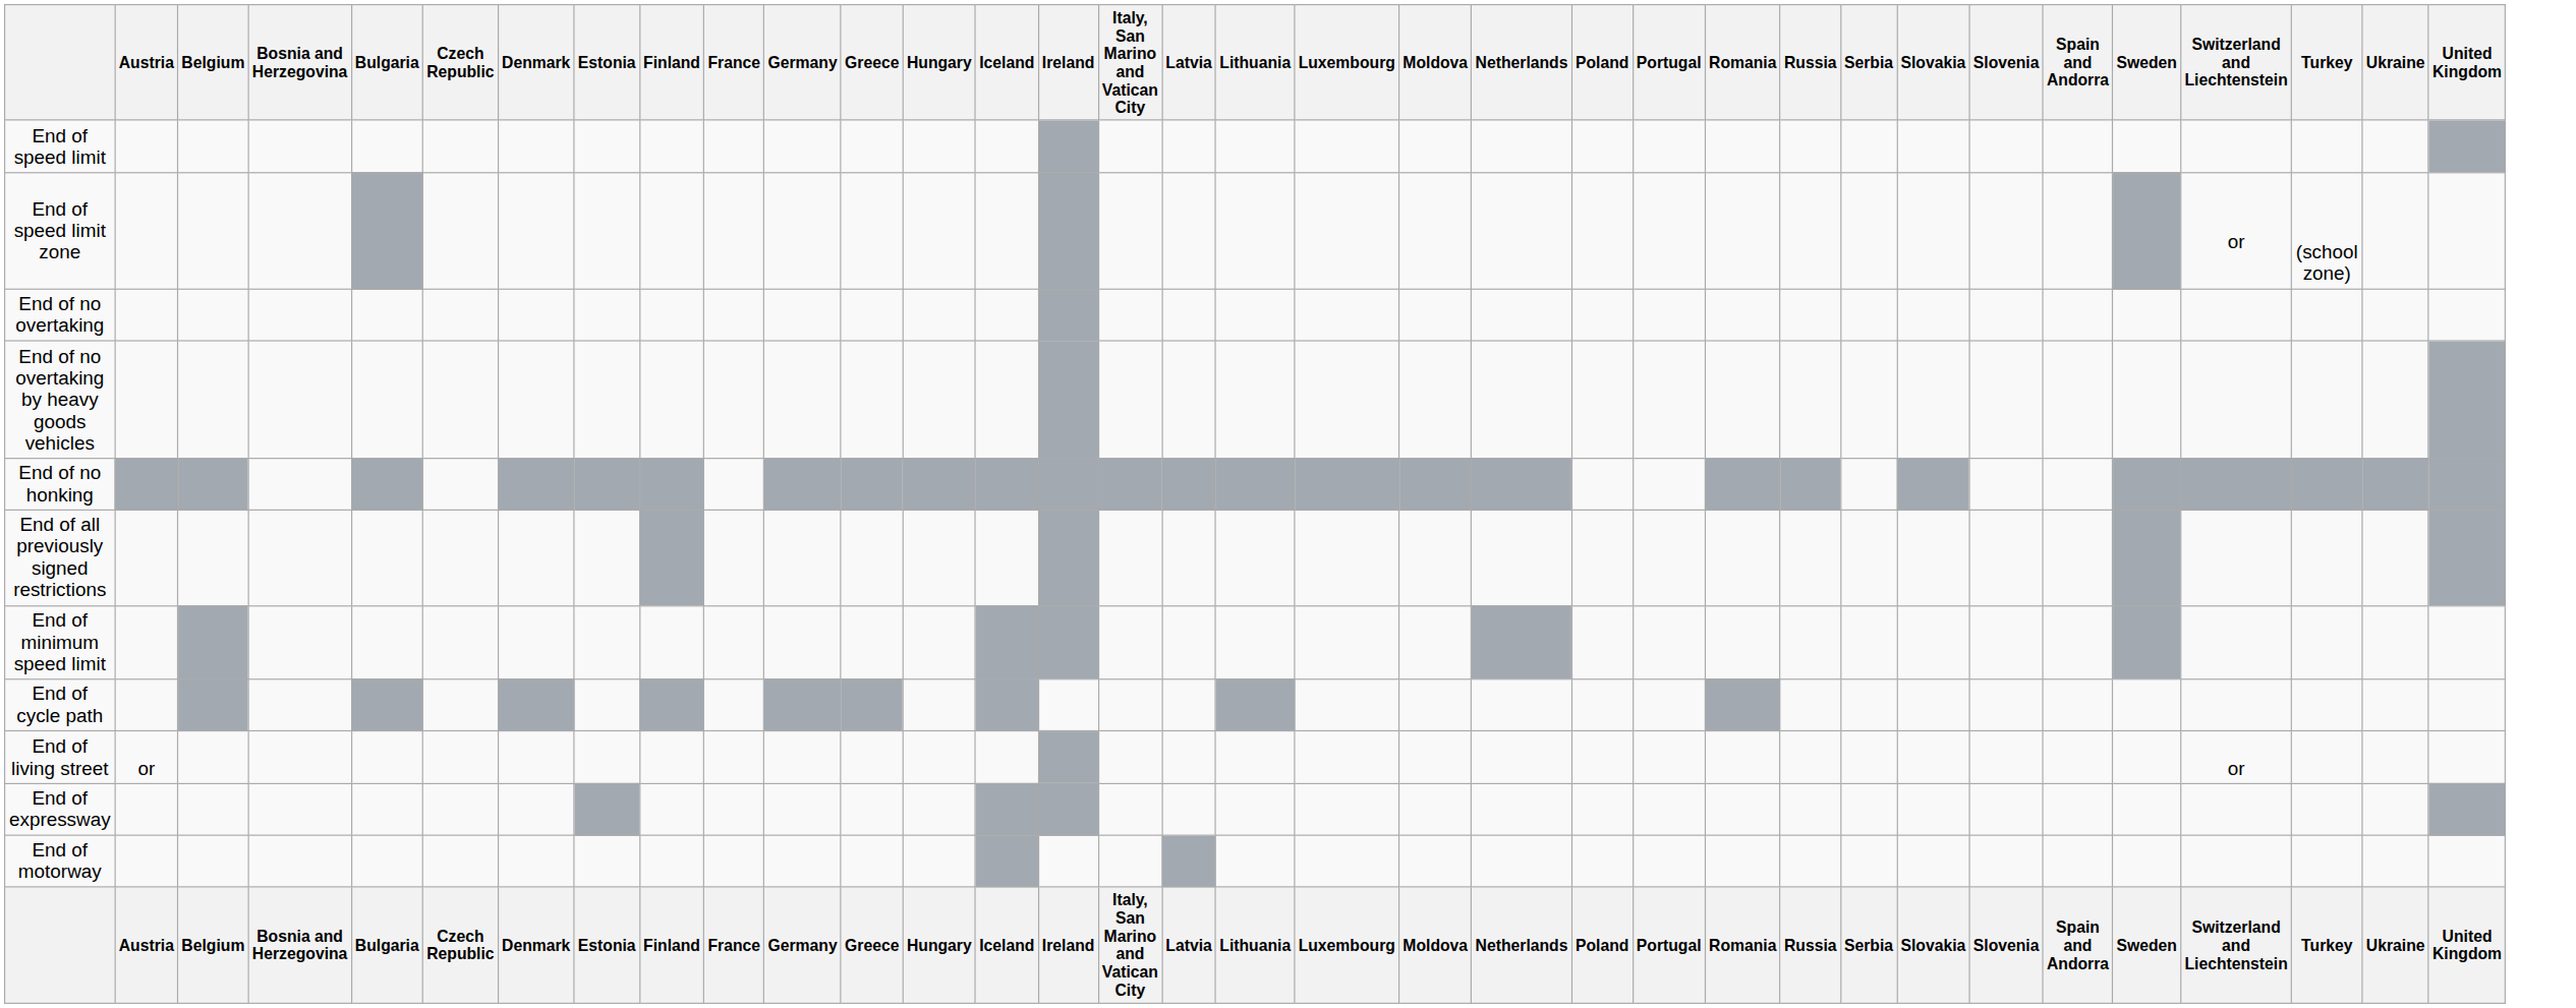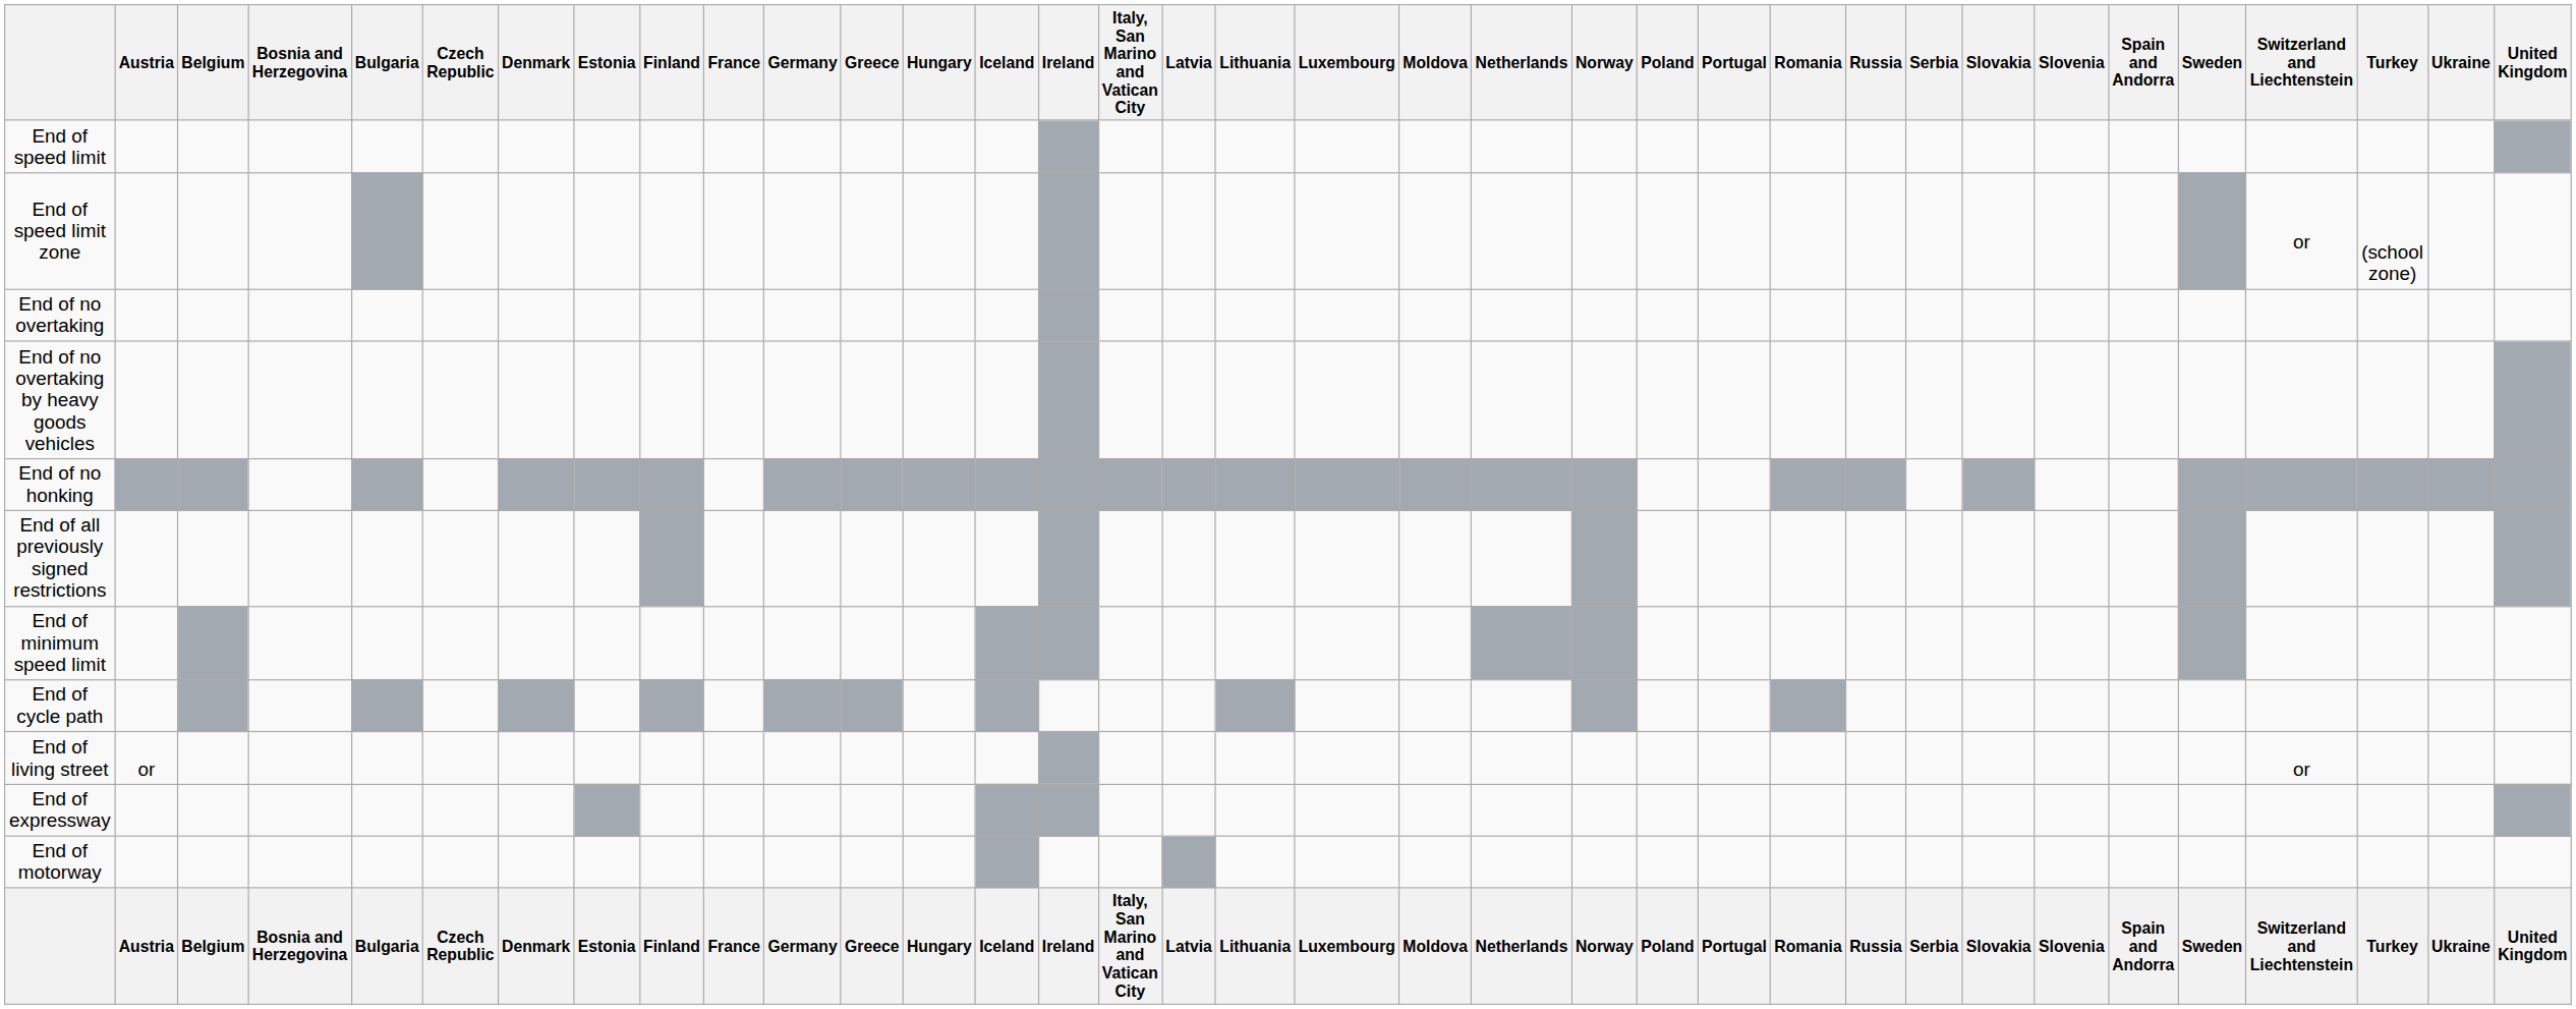+ column: Norway | Norway
